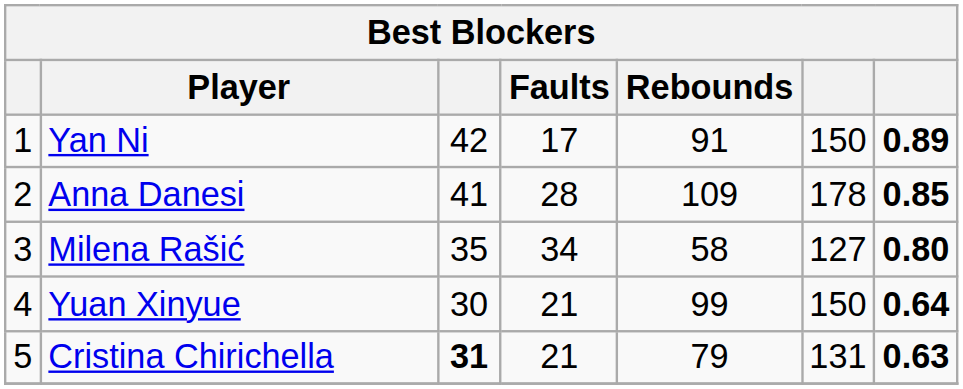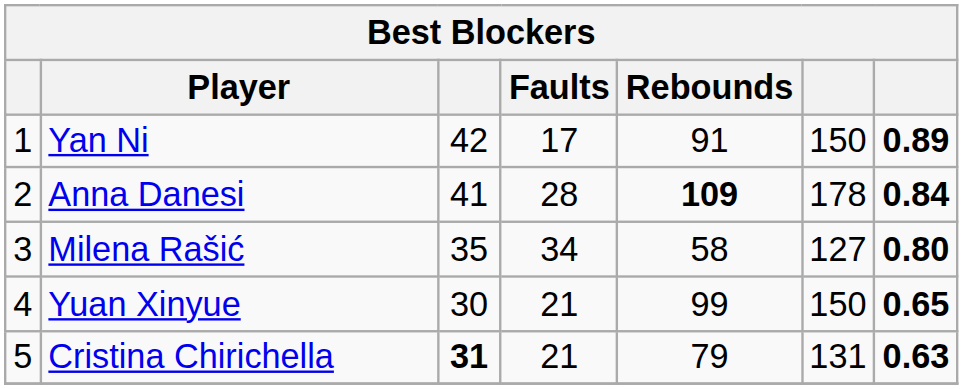Anna Danesi | Rebounds: normal -> bold
Anna Danesi | column 7: 0.85 -> 0.84
Yuan Xinyue | column 7: 0.64 -> 0.65
